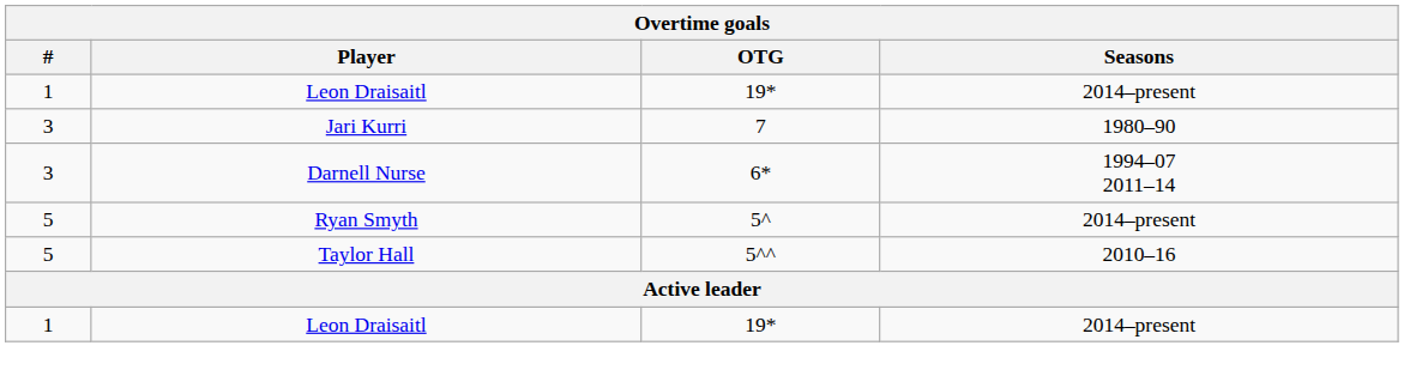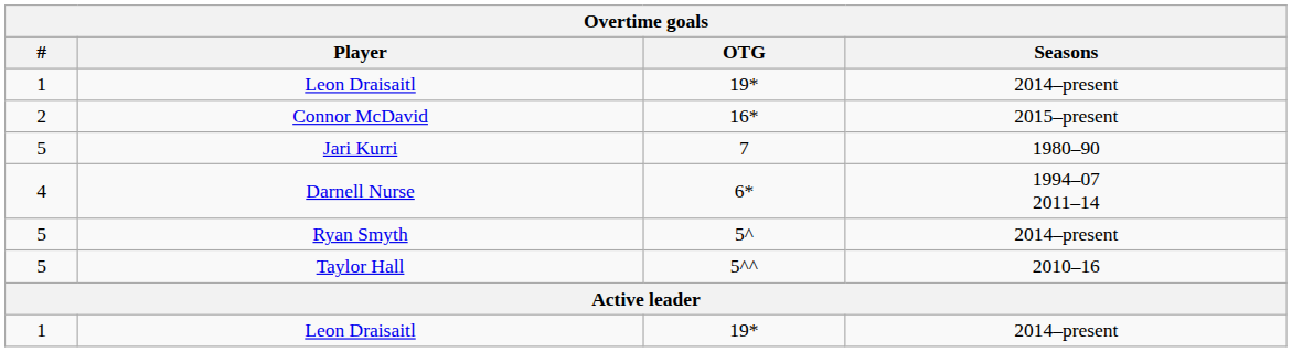+ row: 2 | Connor McDavid | 16* | 2015–present
Jari Kurri | #: 3 -> 5
Darnell Nurse | #: 3 -> 4
